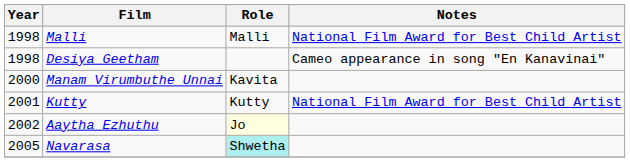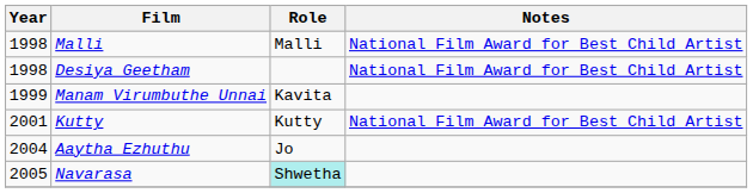Desiya Geetham | Notes: Cameo appearance in song "En Kanavinai" -> National Film Award for Best Child Artist
Manam Virumbuthe Unnai | Year: 2000 -> 1999
Aaytha Ezhuthu | Year: 2002 -> 2004
Aaytha Ezhuthu | Role: lightyellow background -> no background
